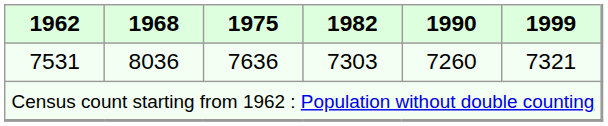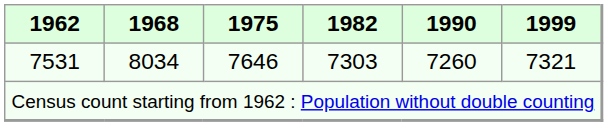7531 | 1968: 8036 -> 8034
7531 | 1975: 7636 -> 7646
